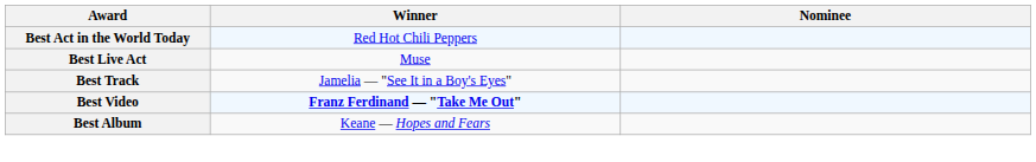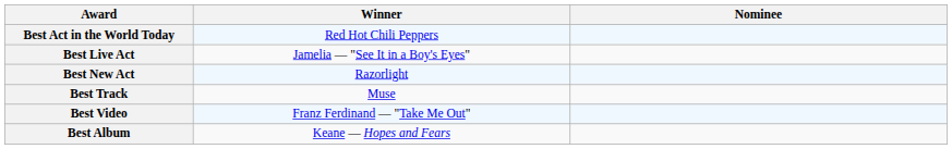Best Live Act | Winner: Muse -> Jamelia — "See It in a Boy's Eyes"
+ row: Best New Act | Razorlight
Best Track | Winner: Jamelia — "See It in a Boy's Eyes" -> Muse
Best Video | Winner: bold -> normal
